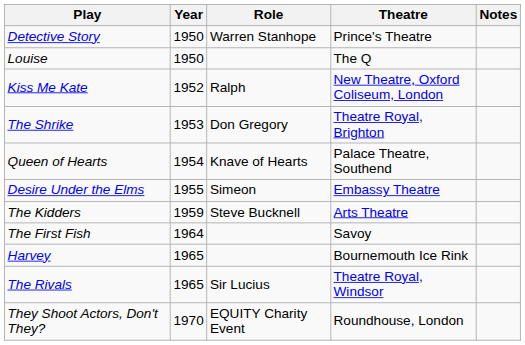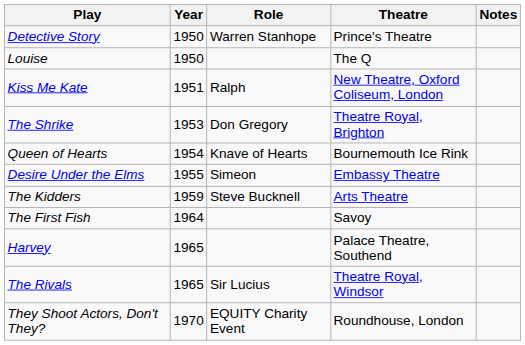Kiss Me Kate | Year: 1952 -> 1951
Queen of Hearts | Theatre: Palace Theatre, Southend -> Bournemouth Ice Rink
Harvey | Theatre: Bournemouth Ice Rink -> Palace Theatre, Southend
